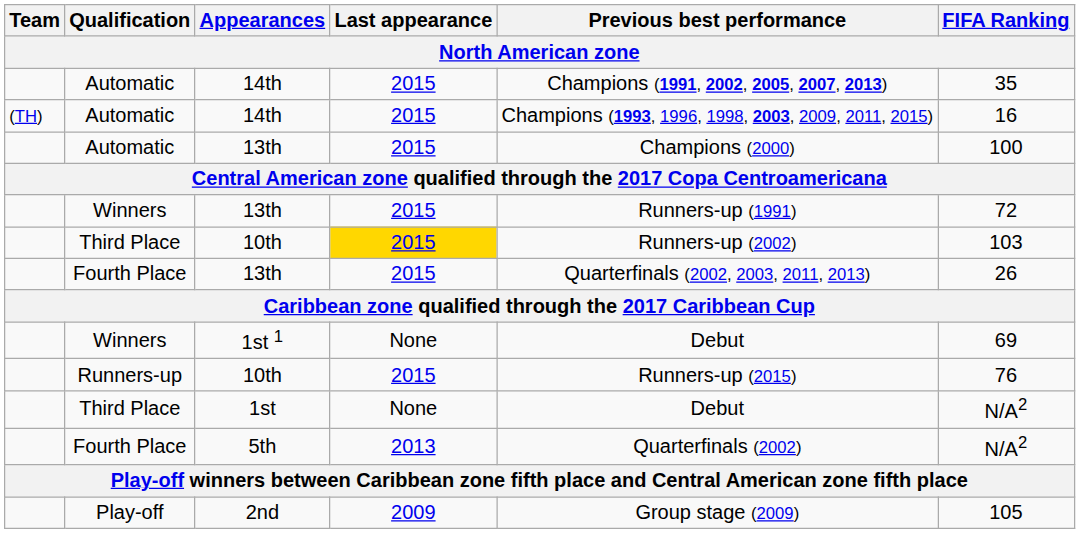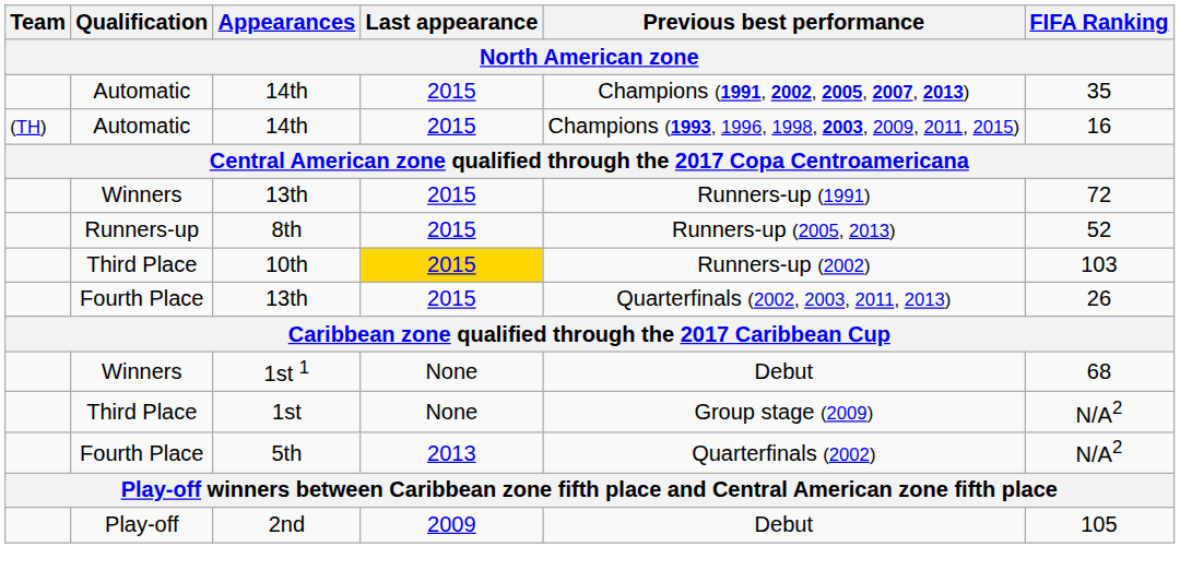- row: Automatic | 13th | 2015 | Champions (2000) | 100
+ row: Runners-up | 8th | 2015 | Runners-up (2005, 2013) | 52
1st 1 | FIFA Ranking: 69 -> 68
- row: Runners-up | 10th | 2015 | Runners-up (2015) | 76
1st | Previous best performance: Debut -> Group stage (2009)
2nd | Previous best performance: Group stage (2009) -> Debut
